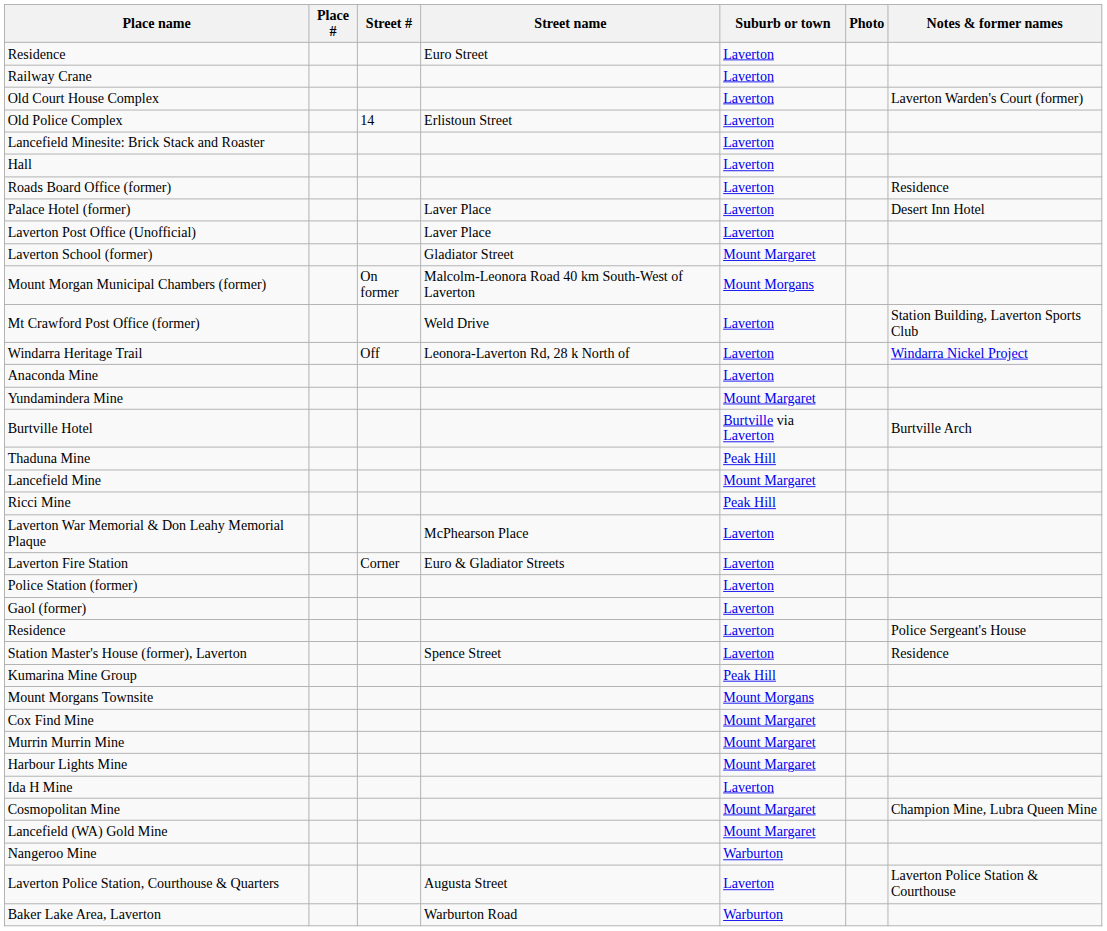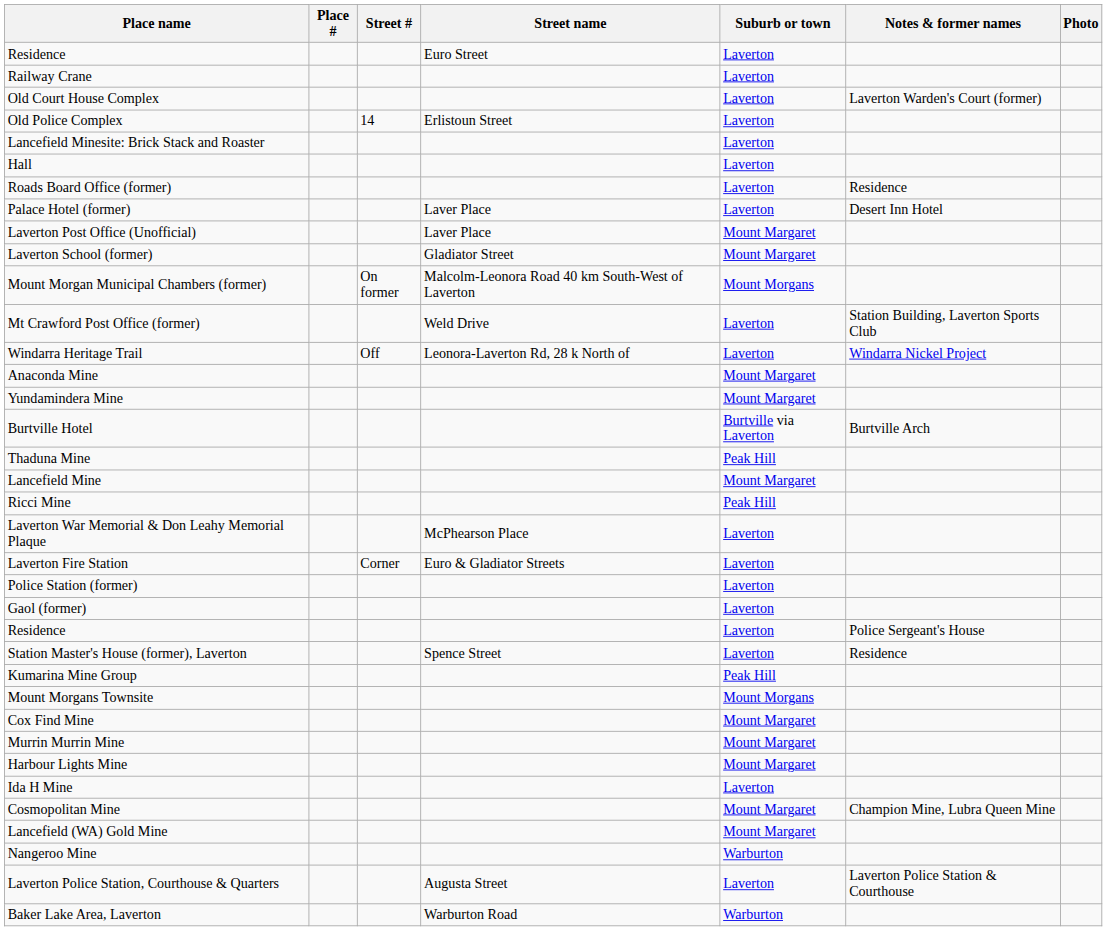columns swapped: Notes & former names <-> Photo
Laverton Post Office (Unofficial) | Suburb or town: Laverton -> Mount Margaret
Anaconda Mine | Suburb or town: Laverton -> Mount Margaret
